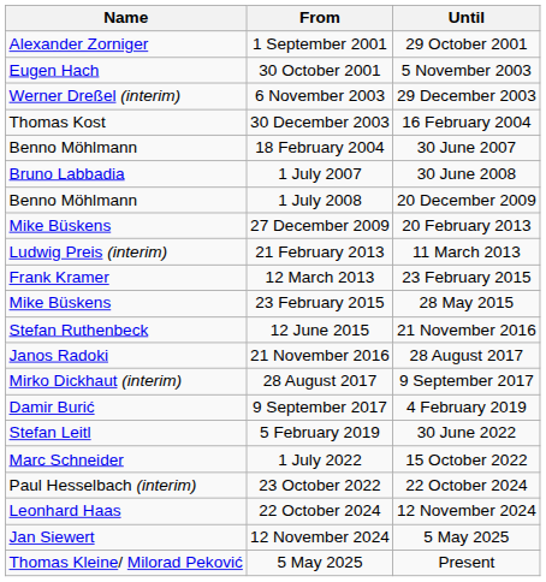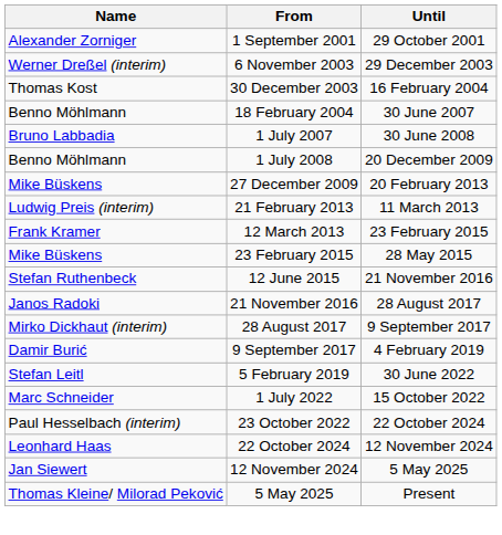- row: Eugen Hach | 30 October 2001 | 5 November 2003
